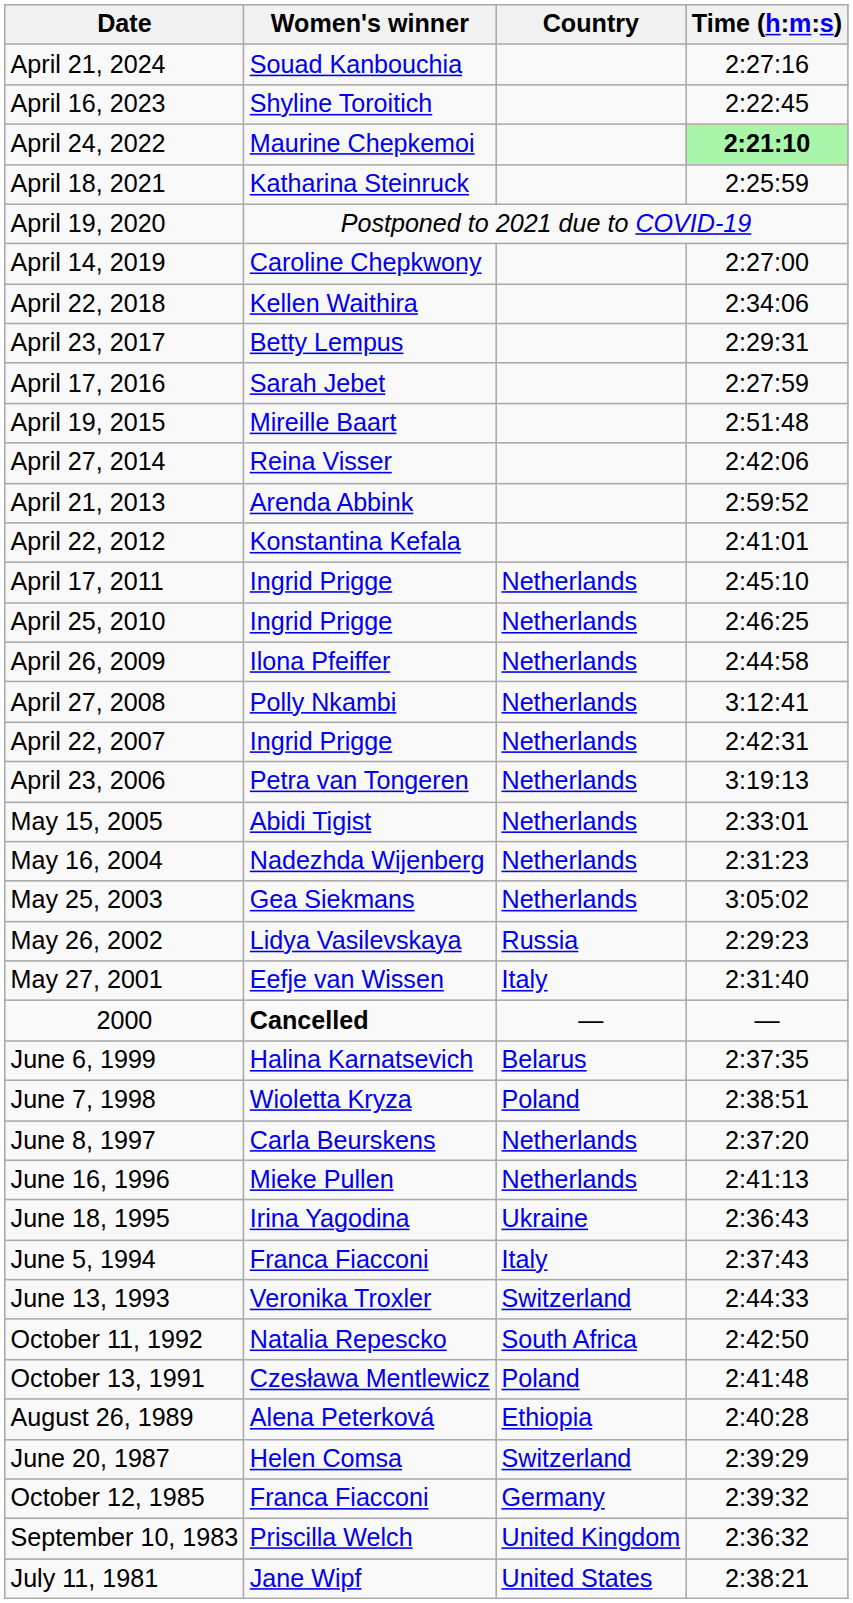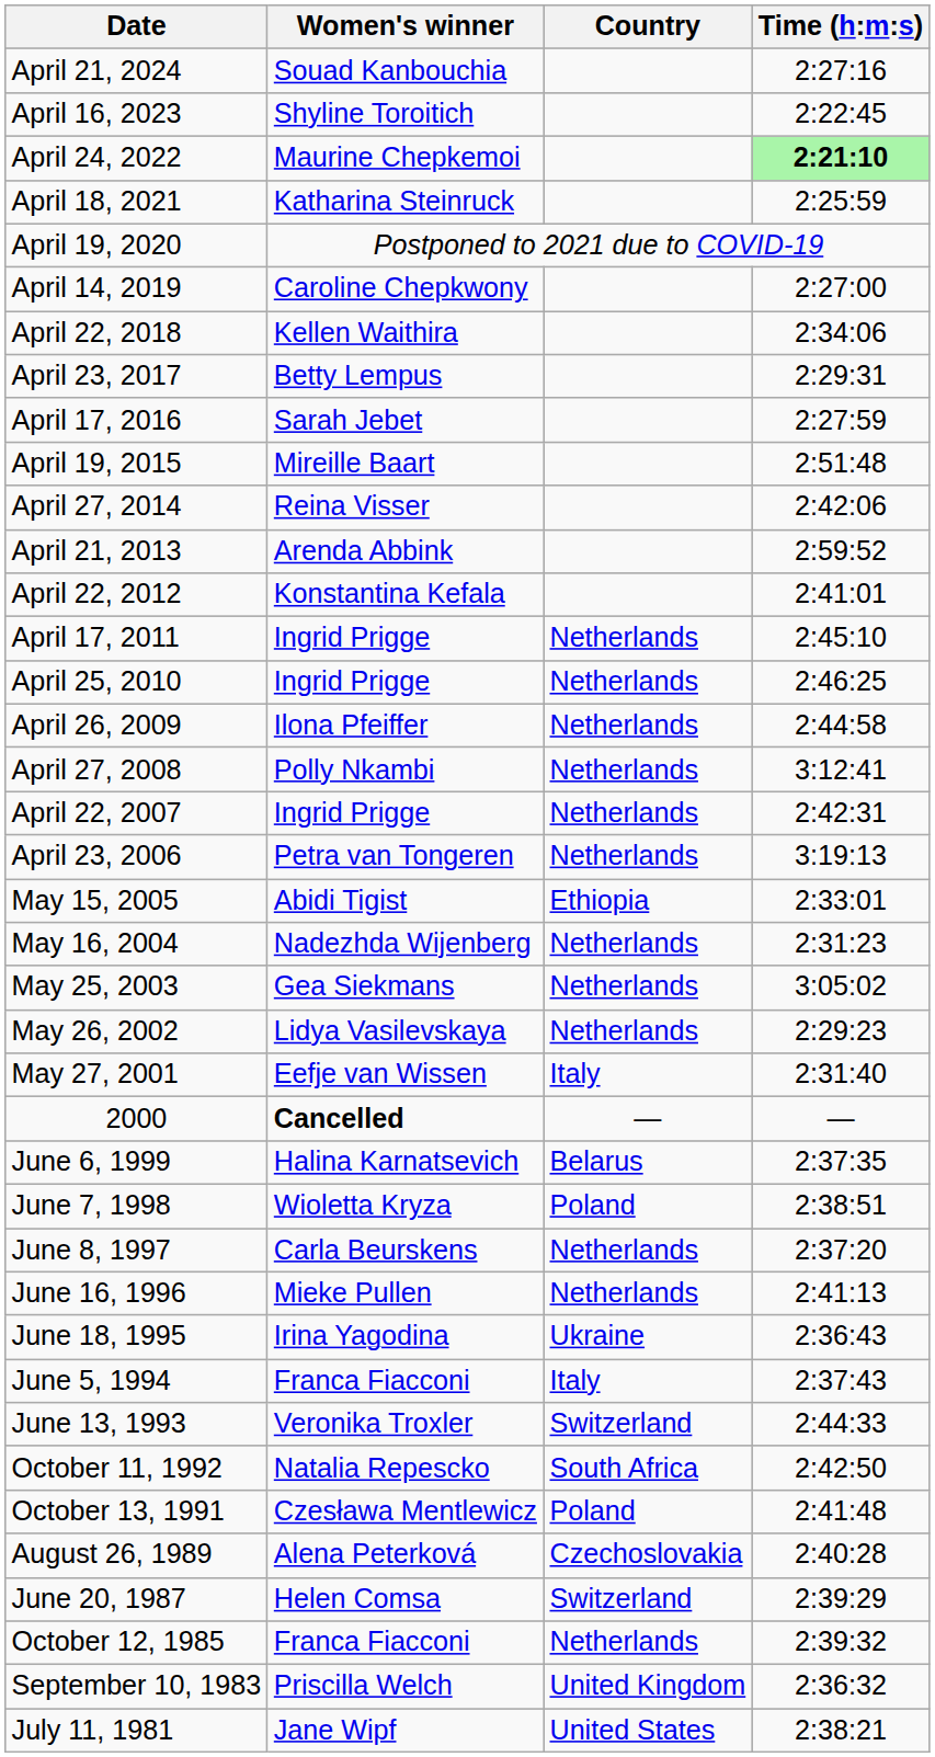May 15, 2005 | Country: Netherlands -> Ethiopia
May 26, 2002 | Country: Russia -> Netherlands
August 26, 1989 | Country: Ethiopia -> Czechoslovakia
October 12, 1985 | Country: Germany -> Netherlands
